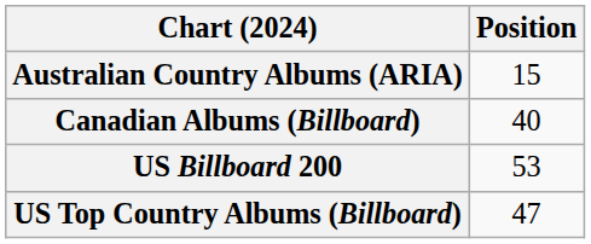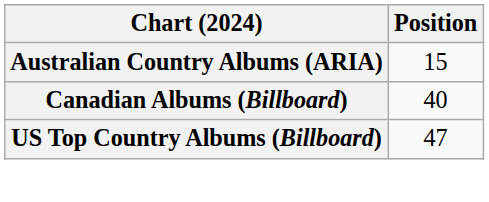- row: US Billboard 200 | 53
